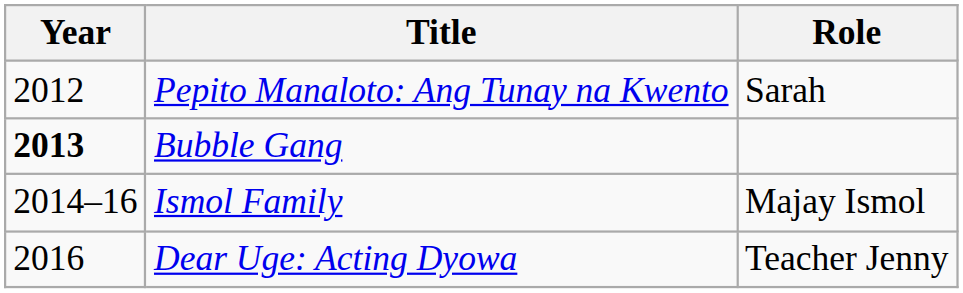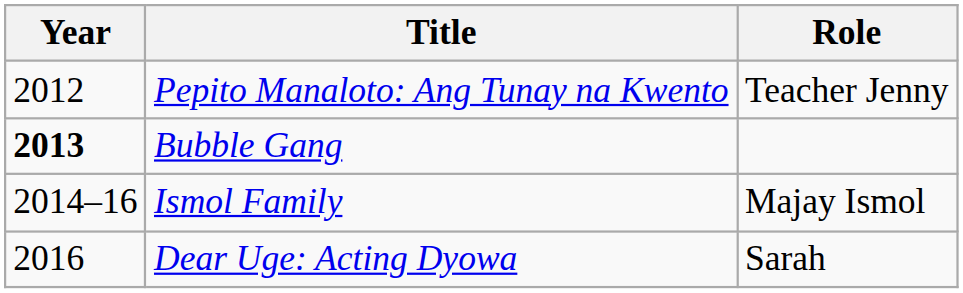Pepito Manaloto: Ang Tunay na Kwento | Role: Sarah -> Teacher Jenny
Dear Uge: Acting Dyowa | Role: Teacher Jenny -> Sarah
